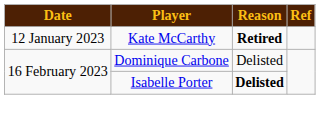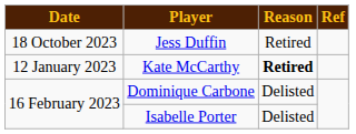+ row: 18 October 2023 | Jess Duffin | Retired
Isabelle Porter | Reason: bold -> normal
